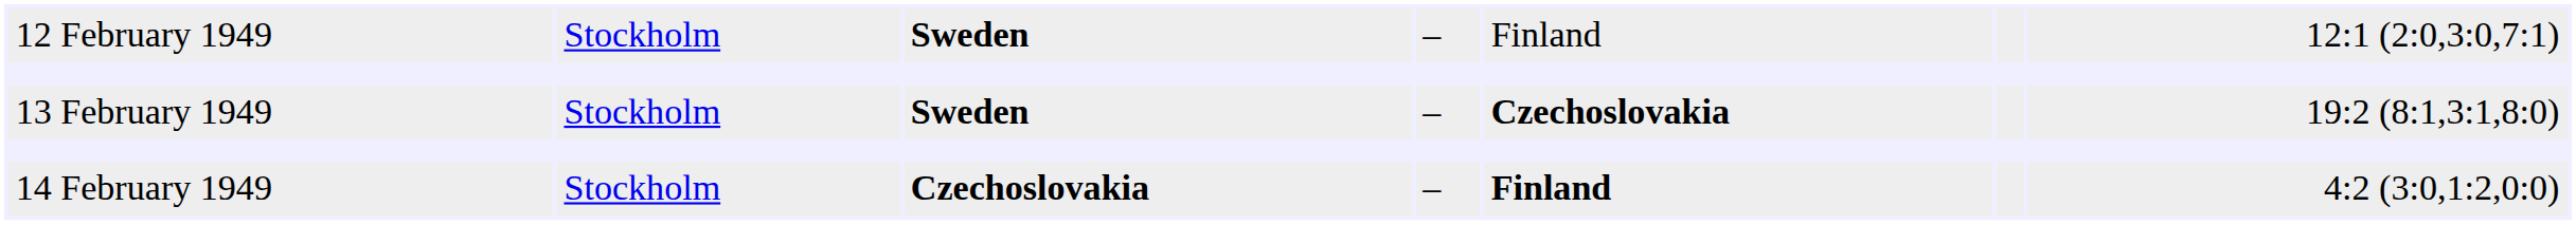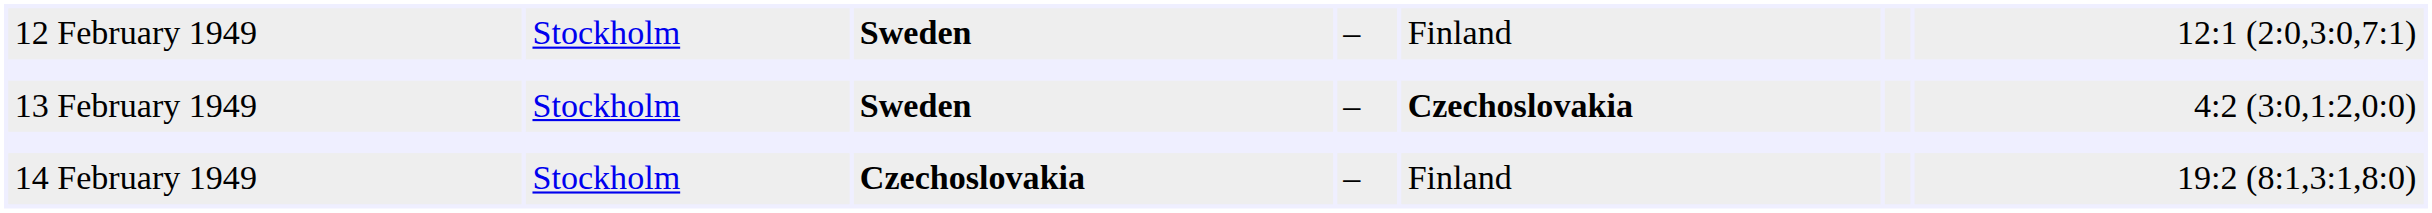13 February 1949 | column 7: 19:2 (8:1,3:1,8:0) -> 4:2 (3:0,1:2,0:0)
14 February 1949 | column 5: bold -> normal
14 February 1949 | column 7: 4:2 (3:0,1:2,0:0) -> 19:2 (8:1,3:1,8:0)
